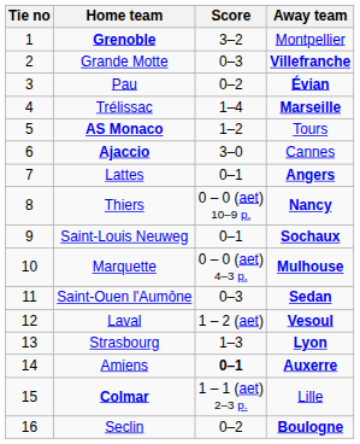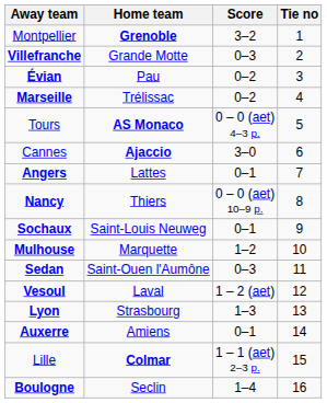columns swapped: Tie no <-> Away team
Trélissac | Score: 1–4 -> 0–2
AS Monaco | Score: 1–2 -> 0 – 0 (aet) 4–3 p.
Marquette | Score: 0 – 0 (aet) 4–3 p. -> 1–2
Amiens | Score: bold -> normal
Seclin | Score: 0–2 -> 1–4
